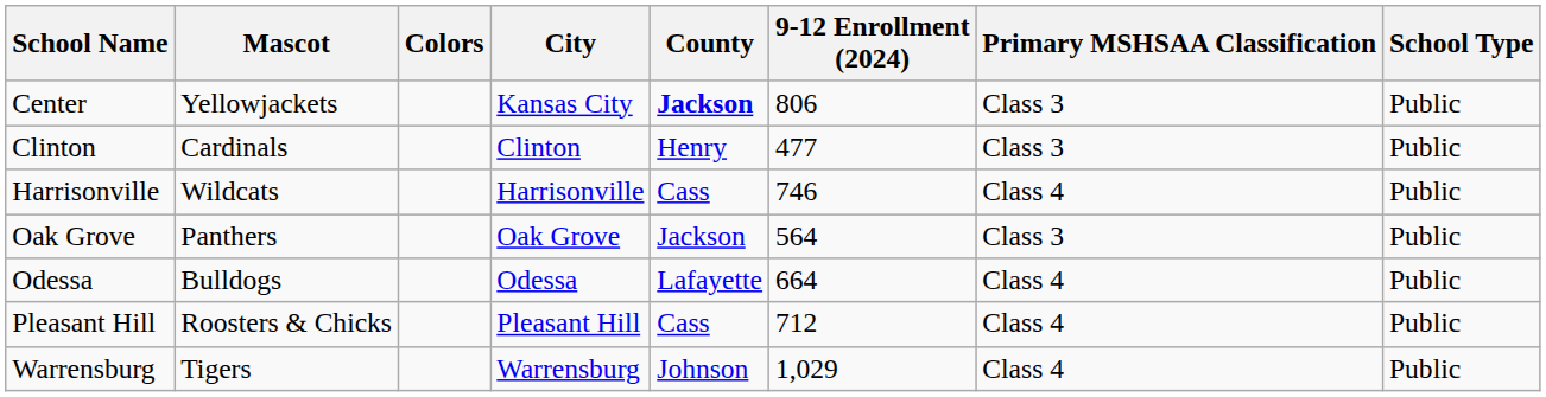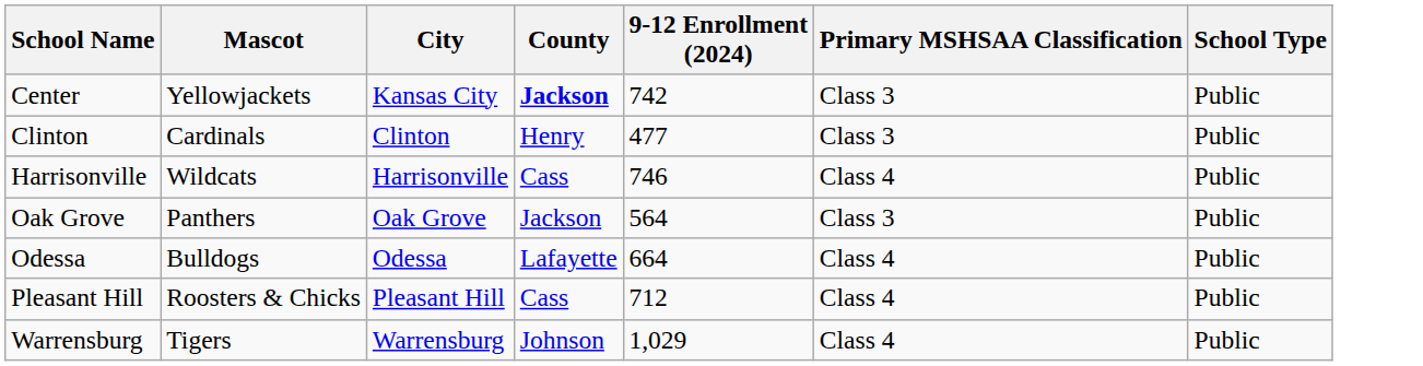- column: Colors
Center | 9-12 Enrollment (2024): 806 -> 742
